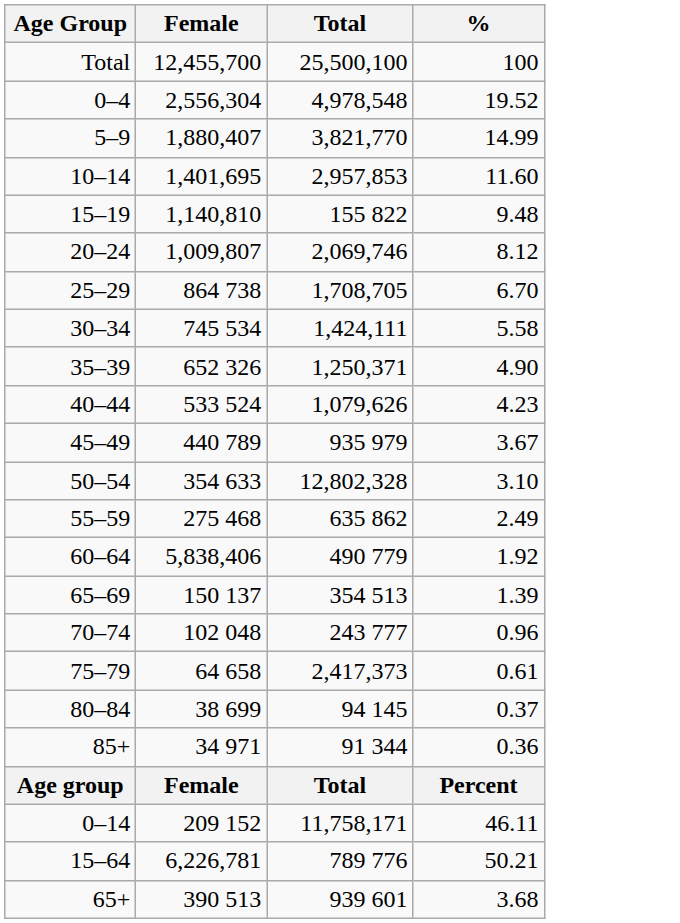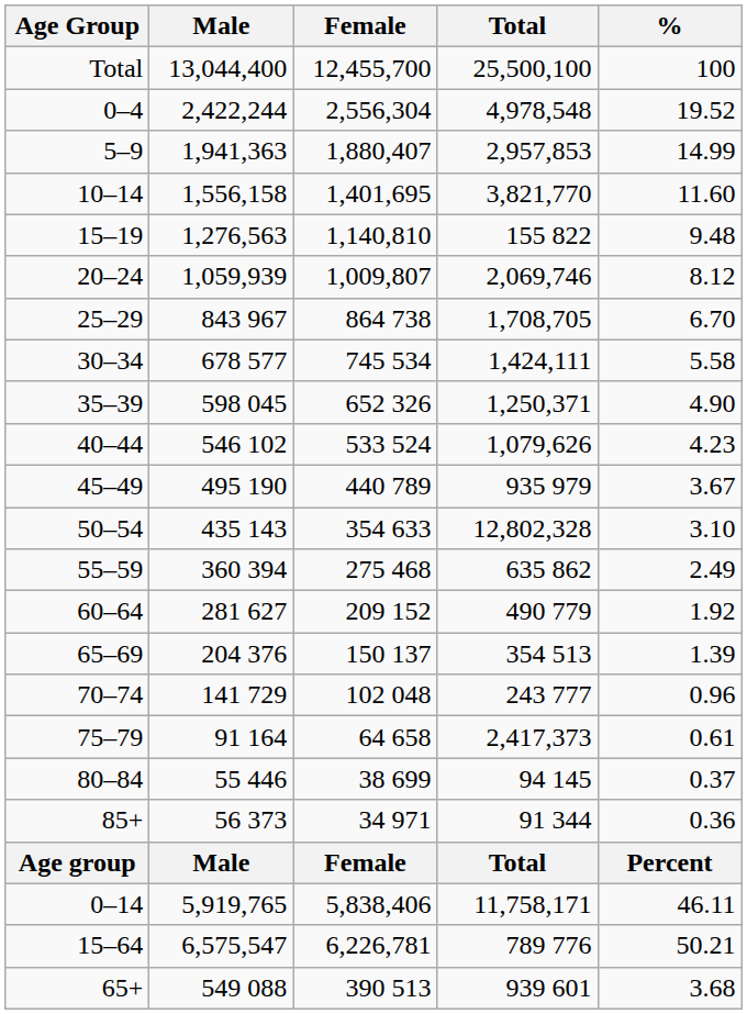+ column: Male | 13,044,400 | 2,422,244 | 1,941,363 | 1,556,158 | 1,276,563 | 1,059,939 | 843 967 | 678 577 | 598 045 | 546 102 | 495 190 | 435 143 | 360 394 | 281 627 | 204 376 | 141 729 | 91 164 | 55 446 | 56 373 | Male | 5,919,765 | 6,575,547 | 549 088
5–9 | Total: 3,821,770 -> 2,957,853
10–14 | Total: 2,957,853 -> 3,821,770
60–64 | Female: 5,838,406 -> 209 152
0–14 | Female: 209 152 -> 5,838,406
